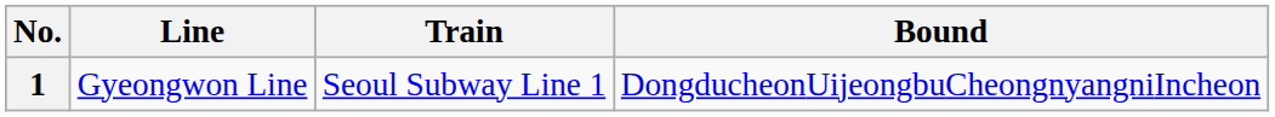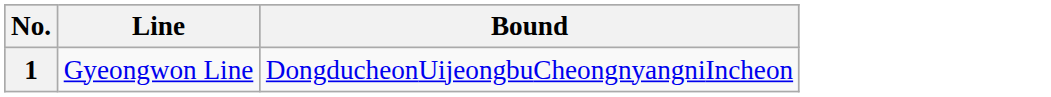- column: Train | Seoul Subway Line 1
